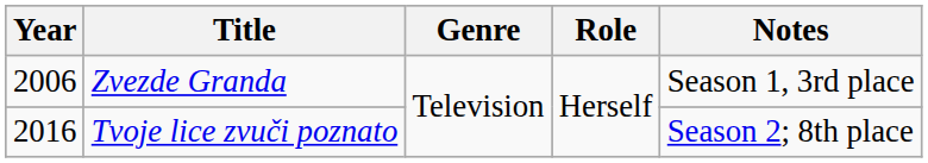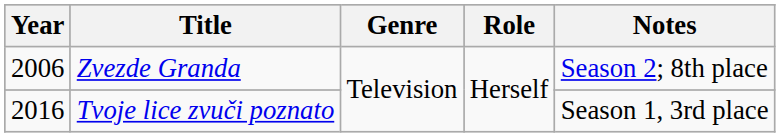Zvezde Granda | Notes: Season 1, 3rd place -> Season 2; 8th place
Tvoje lice zvuči poznato | Notes: Season 2; 8th place -> Season 1, 3rd place
